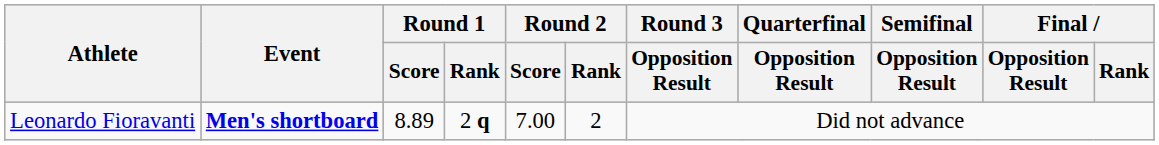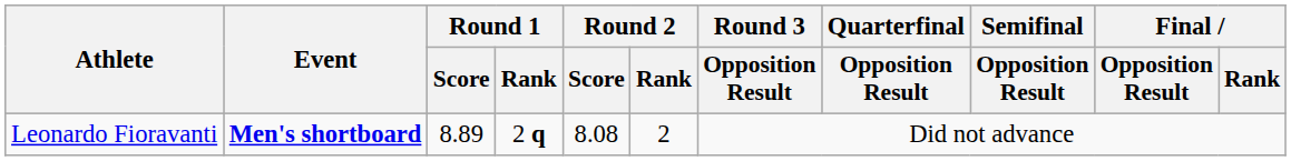Leonardo Fioravanti | Round 2 / Score: 7.00 -> 8.08
